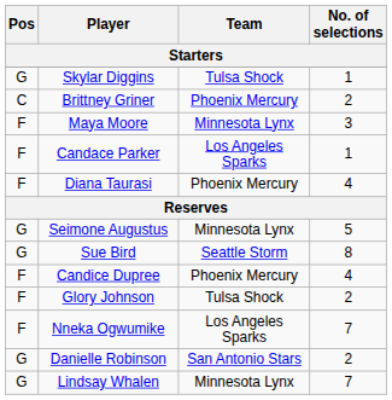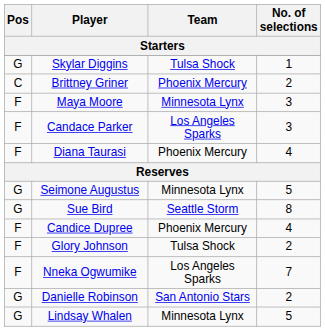Candace Parker | No. of selections: 1 -> 3
Lindsay Whalen | No. of selections: 7 -> 5
